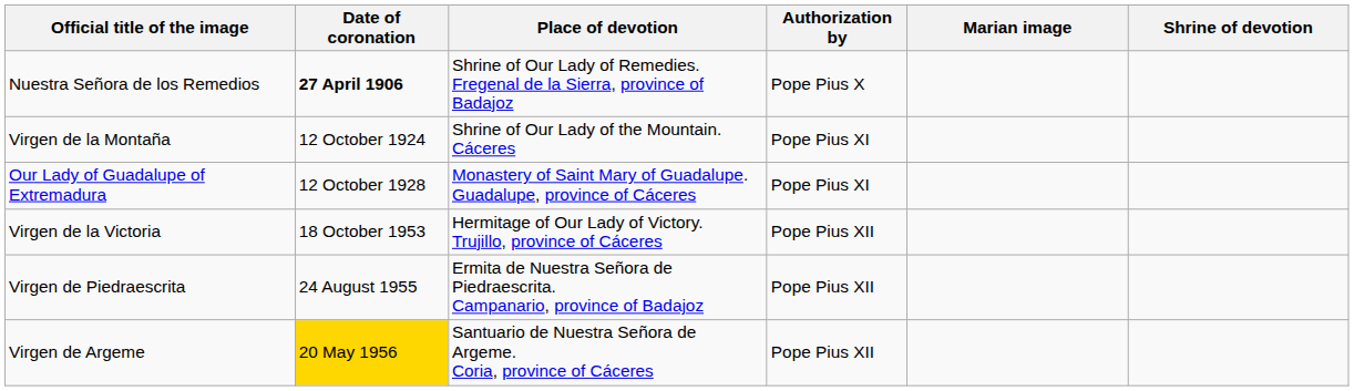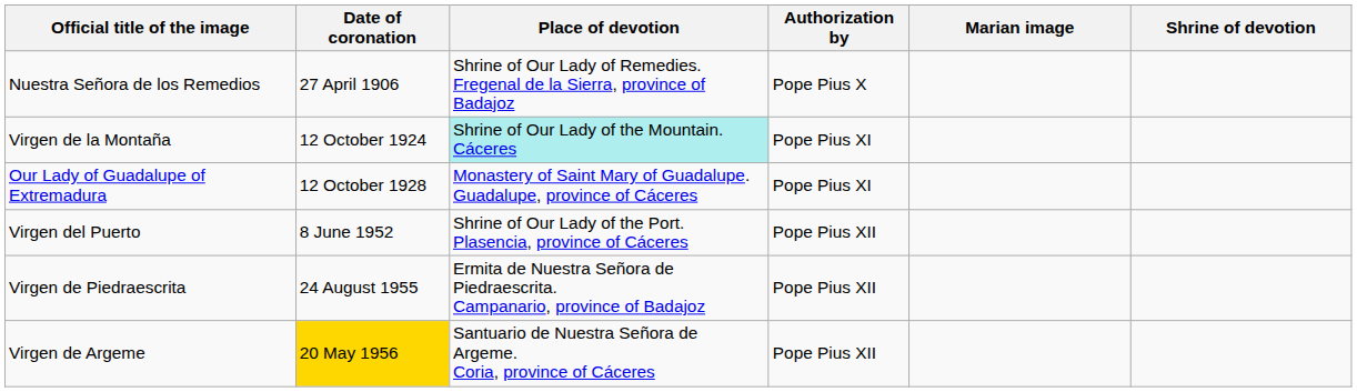Nuestra Señora de los Remedios | Date of coronation: bold -> normal
Virgen de la Montaña | Place of devotion: no background -> paleturquoise background
+ row: Virgen del Puerto | 8 June 1952 | Shrine of Our Lady of the Port. Plasencia, province of Cáceres | Pope Pius XII
- row: Virgen de la Victoria | 18 October 1953 | Hermitage of Our Lady of Victory. Trujillo, province of Cáceres | Pope Pius XII
